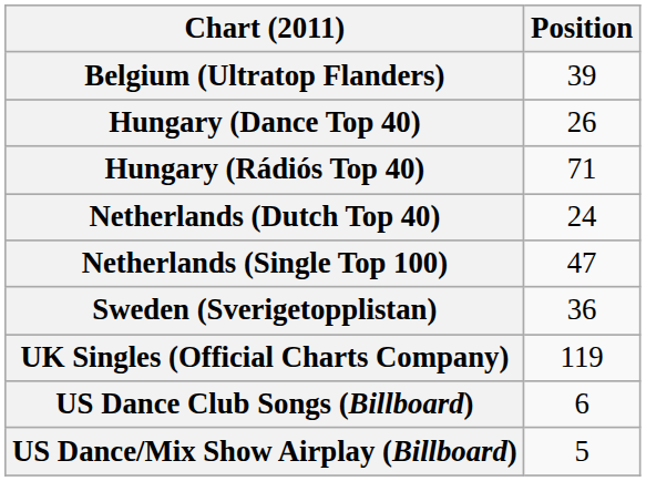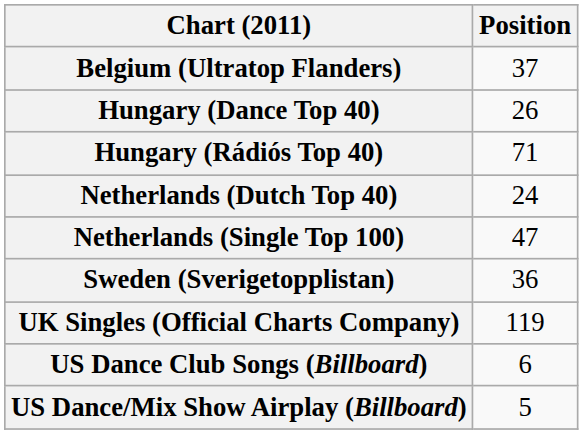Belgium (Ultratop Flanders) | Position: 39 -> 37
